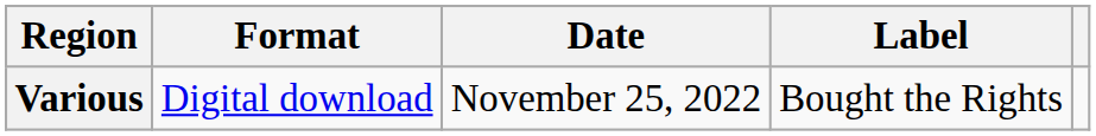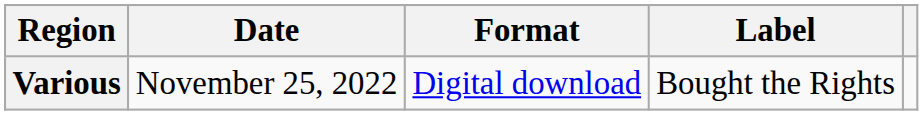columns swapped: Date <-> Format
